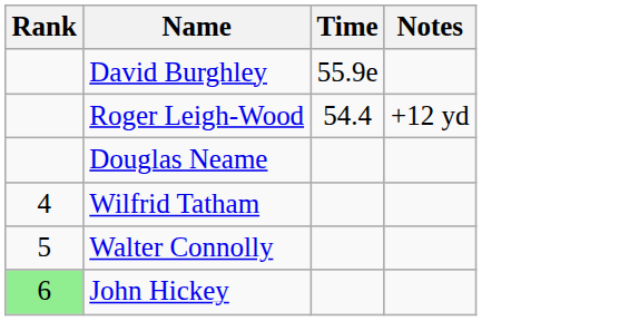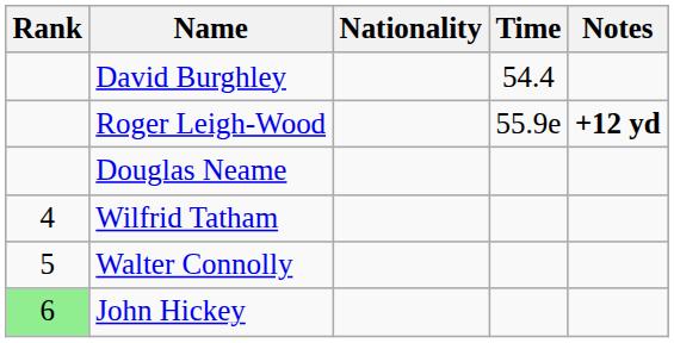+ column: Nationality
David Burghley | Time: 55.9e -> 54.4
Roger Leigh-Wood | Time: 54.4 -> 55.9e
Roger Leigh-Wood | Notes: normal -> bold
